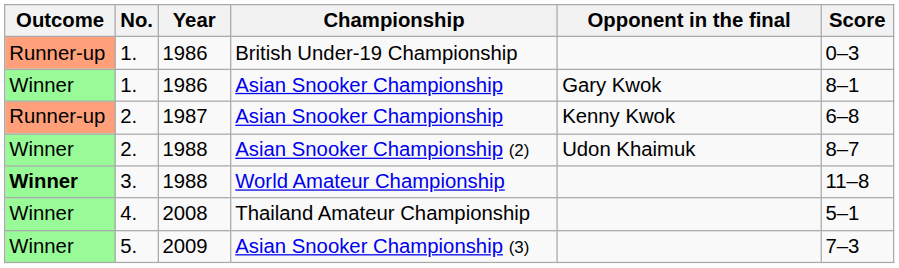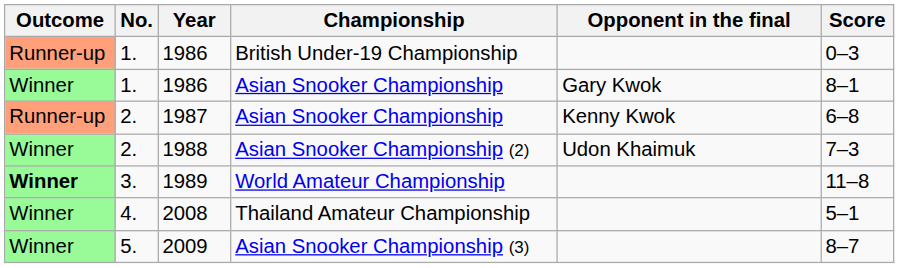Asian Snooker Championship (2) | Score: 8–7 -> 7–3
World Amateur Championship | Year: 1988 -> 1989
Asian Snooker Championship (3) | Score: 7–3 -> 8–7
